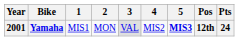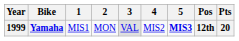Yamaha | Year: 2001 -> 1999
Yamaha | Pts: 24 -> 20
